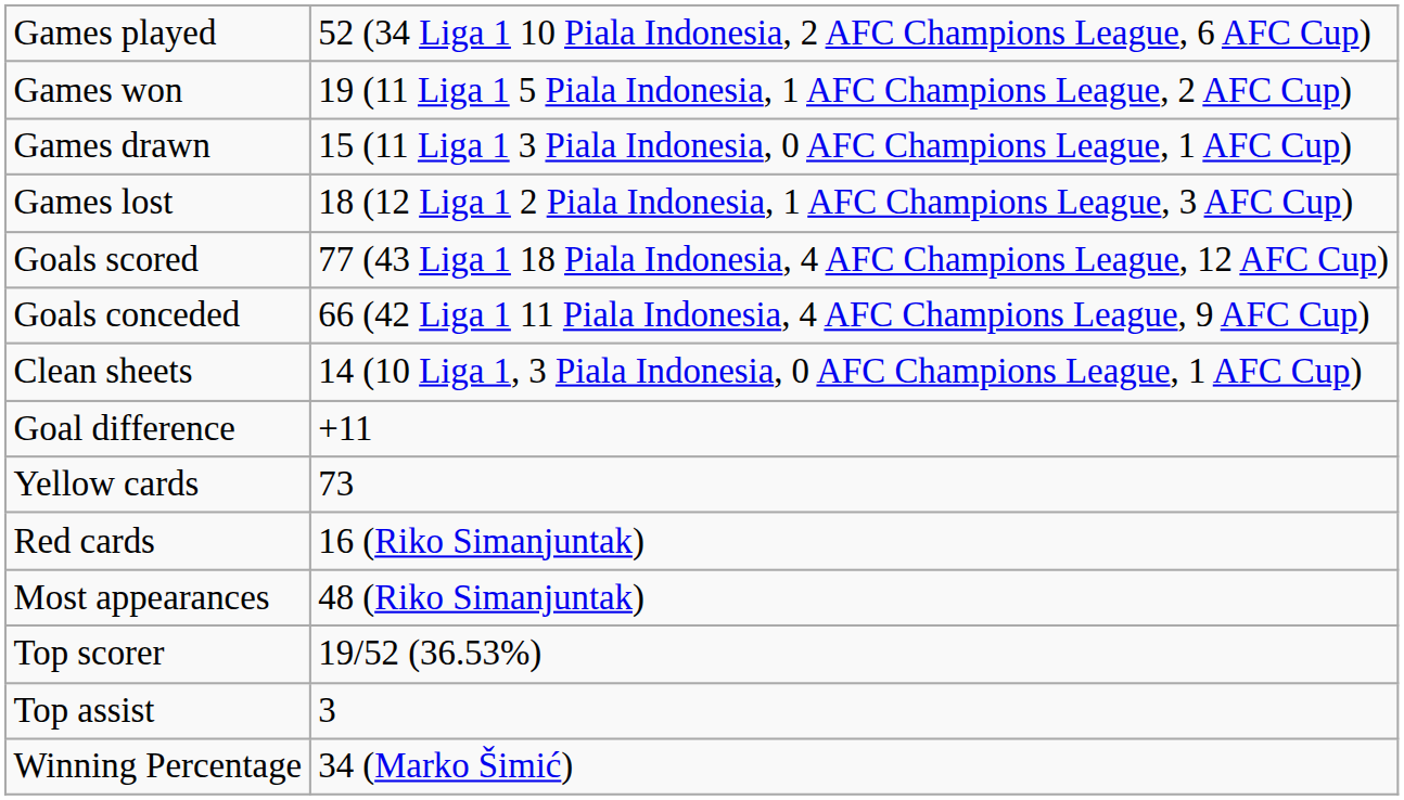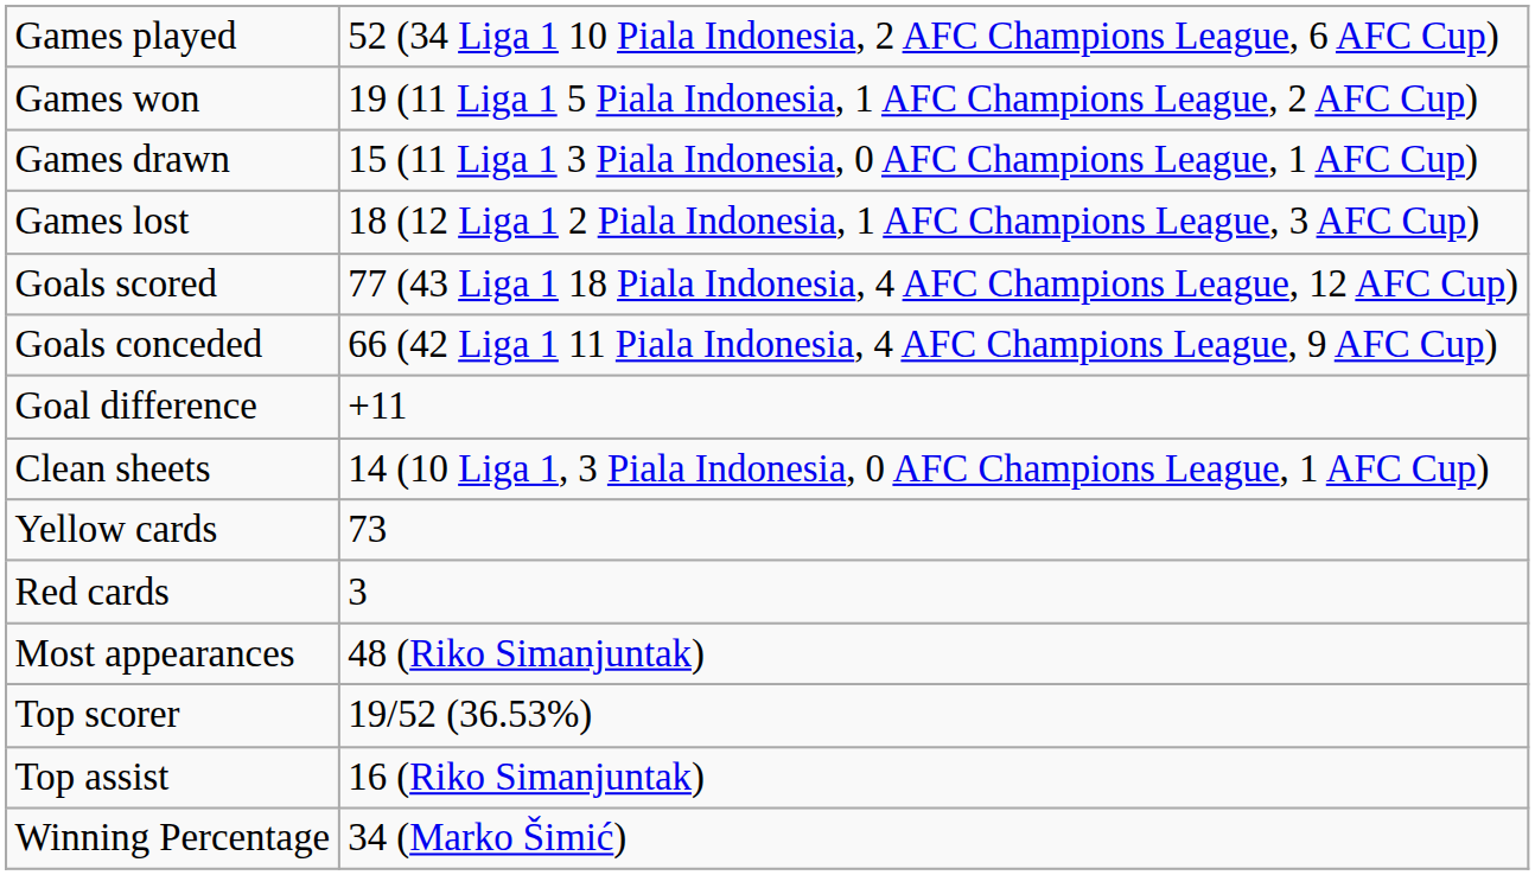rows swapped: Goal difference <-> Clean sheets
Red cards | column 2: 16 (Riko Simanjuntak) -> 3
Top assist | column 2: 3 -> 16 (Riko Simanjuntak)
